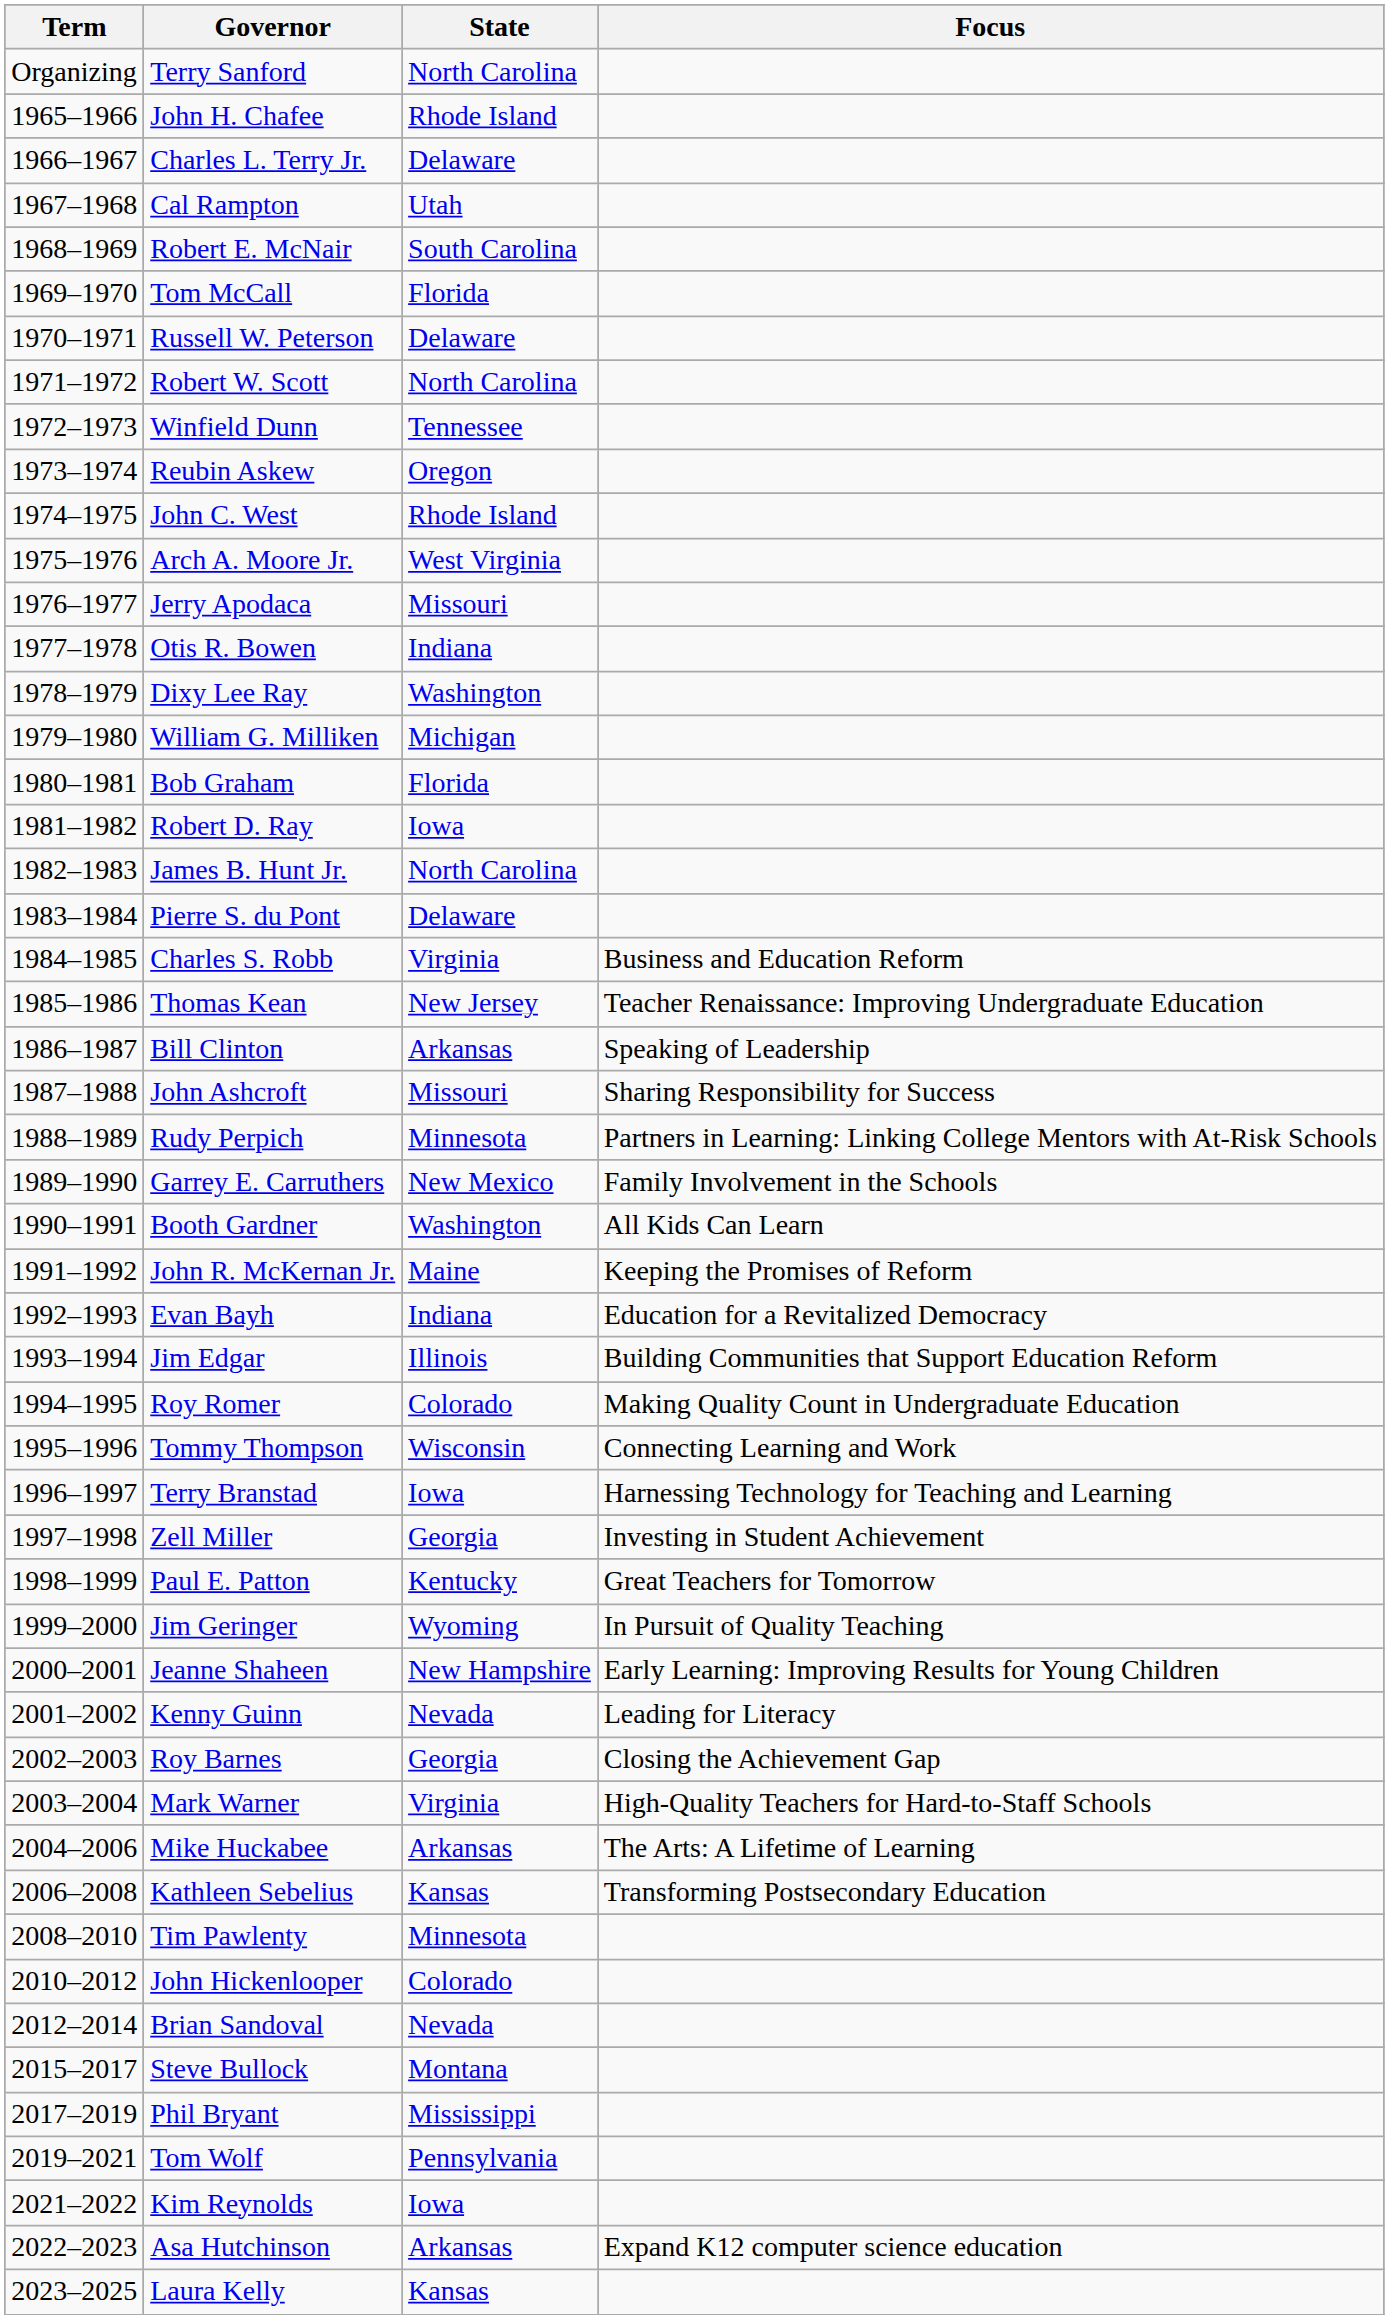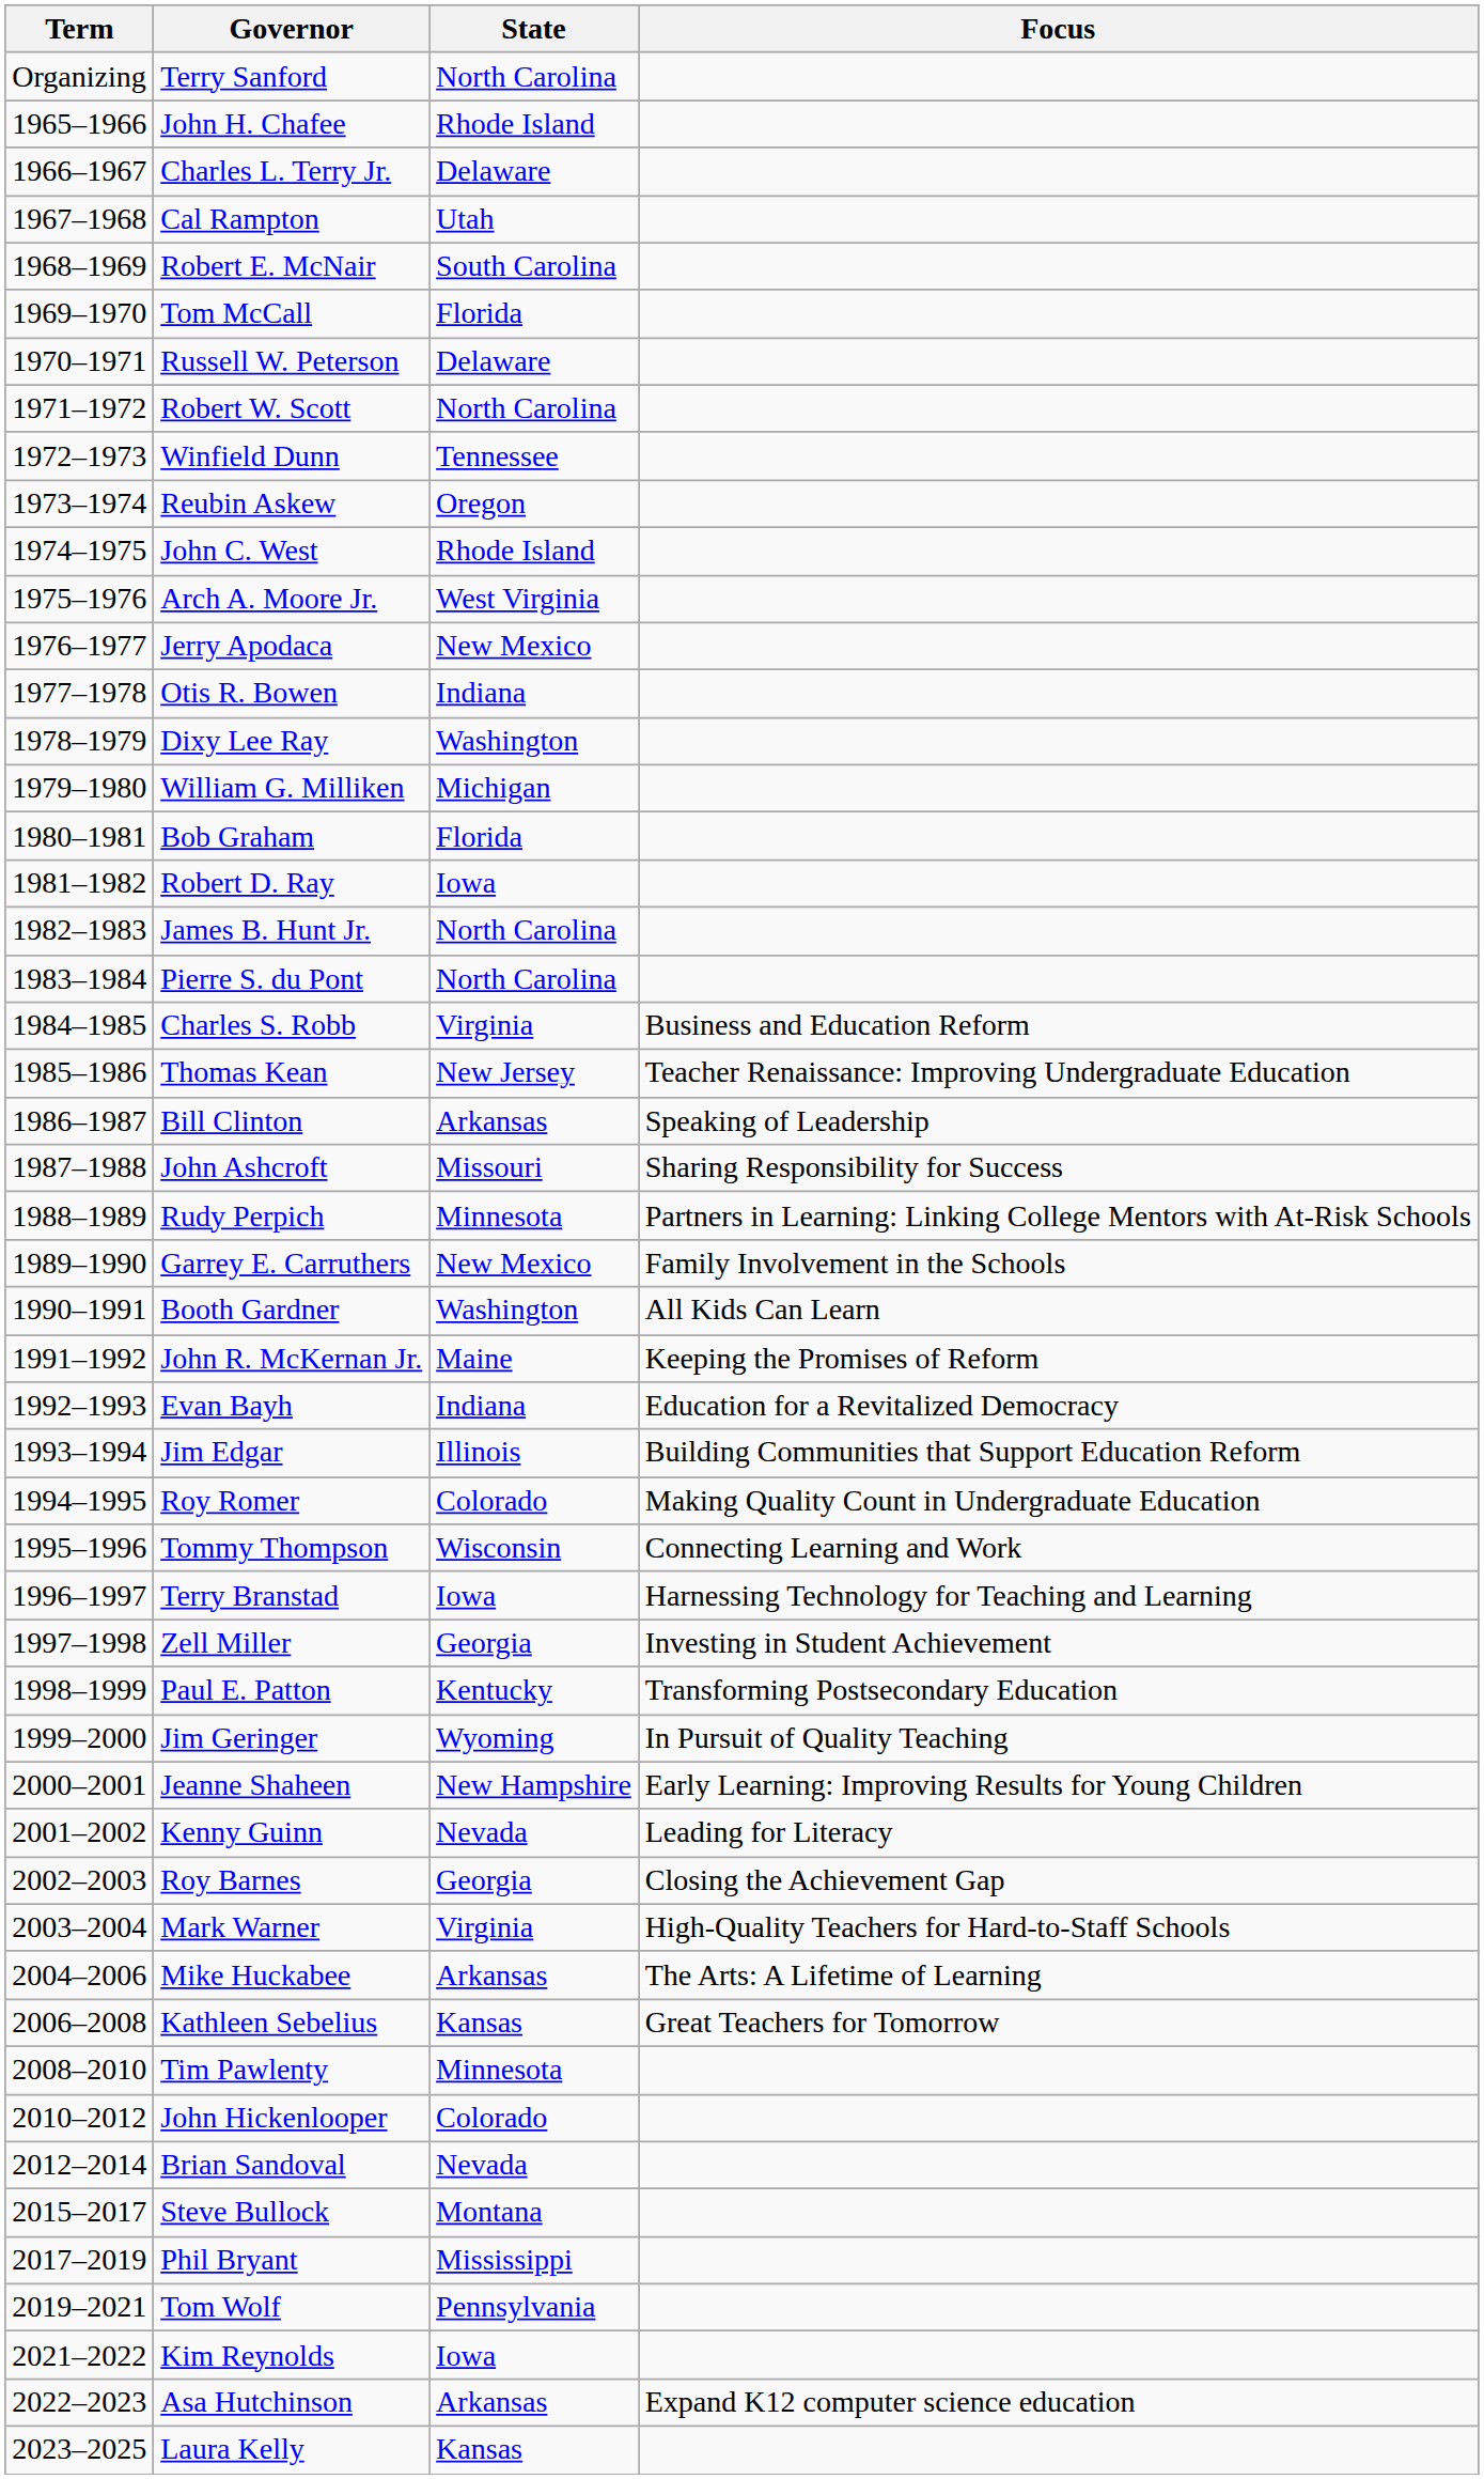Jerry Apodaca | State: Missouri -> New Mexico
Pierre S. du Pont | State: Delaware -> North Carolina
Paul E. Patton | Focus: Great Teachers for Tomorrow -> Transforming Postsecondary Education
Kathleen Sebelius | Focus: Transforming Postsecondary Education -> Great Teachers for Tomorrow
